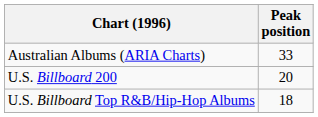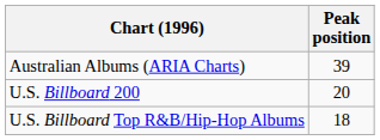Australian Albums (ARIA Charts) | Peak position: 33 -> 39
